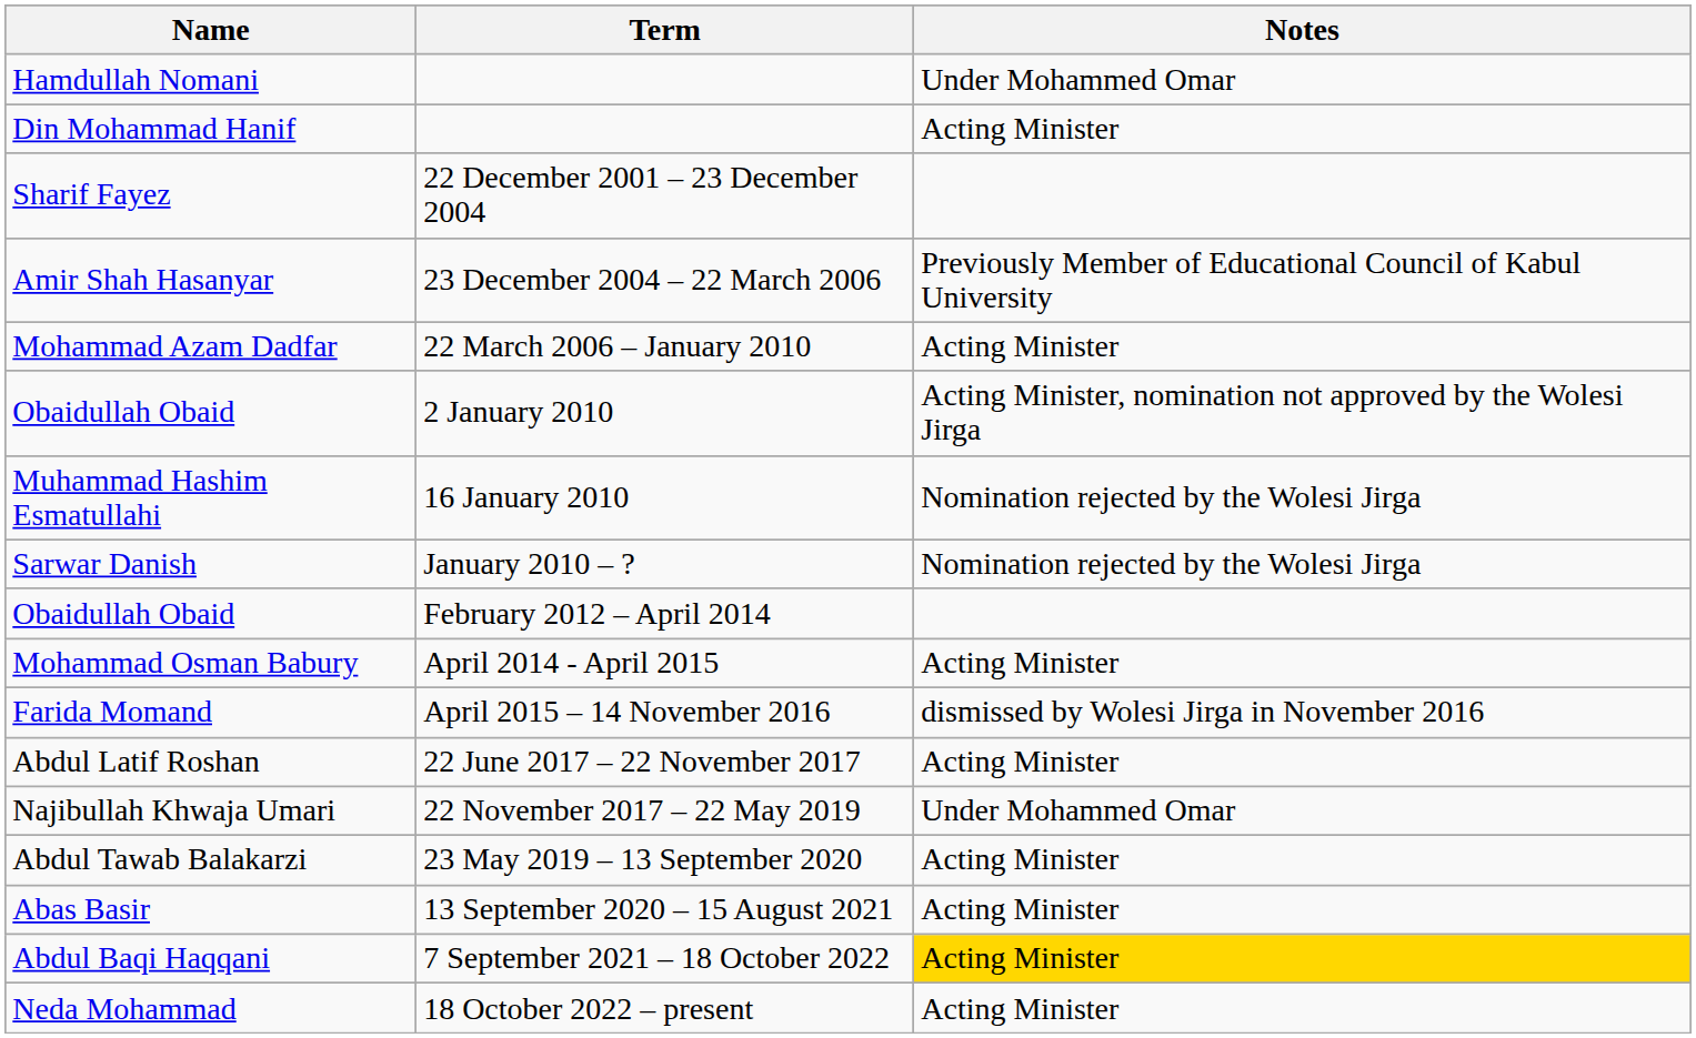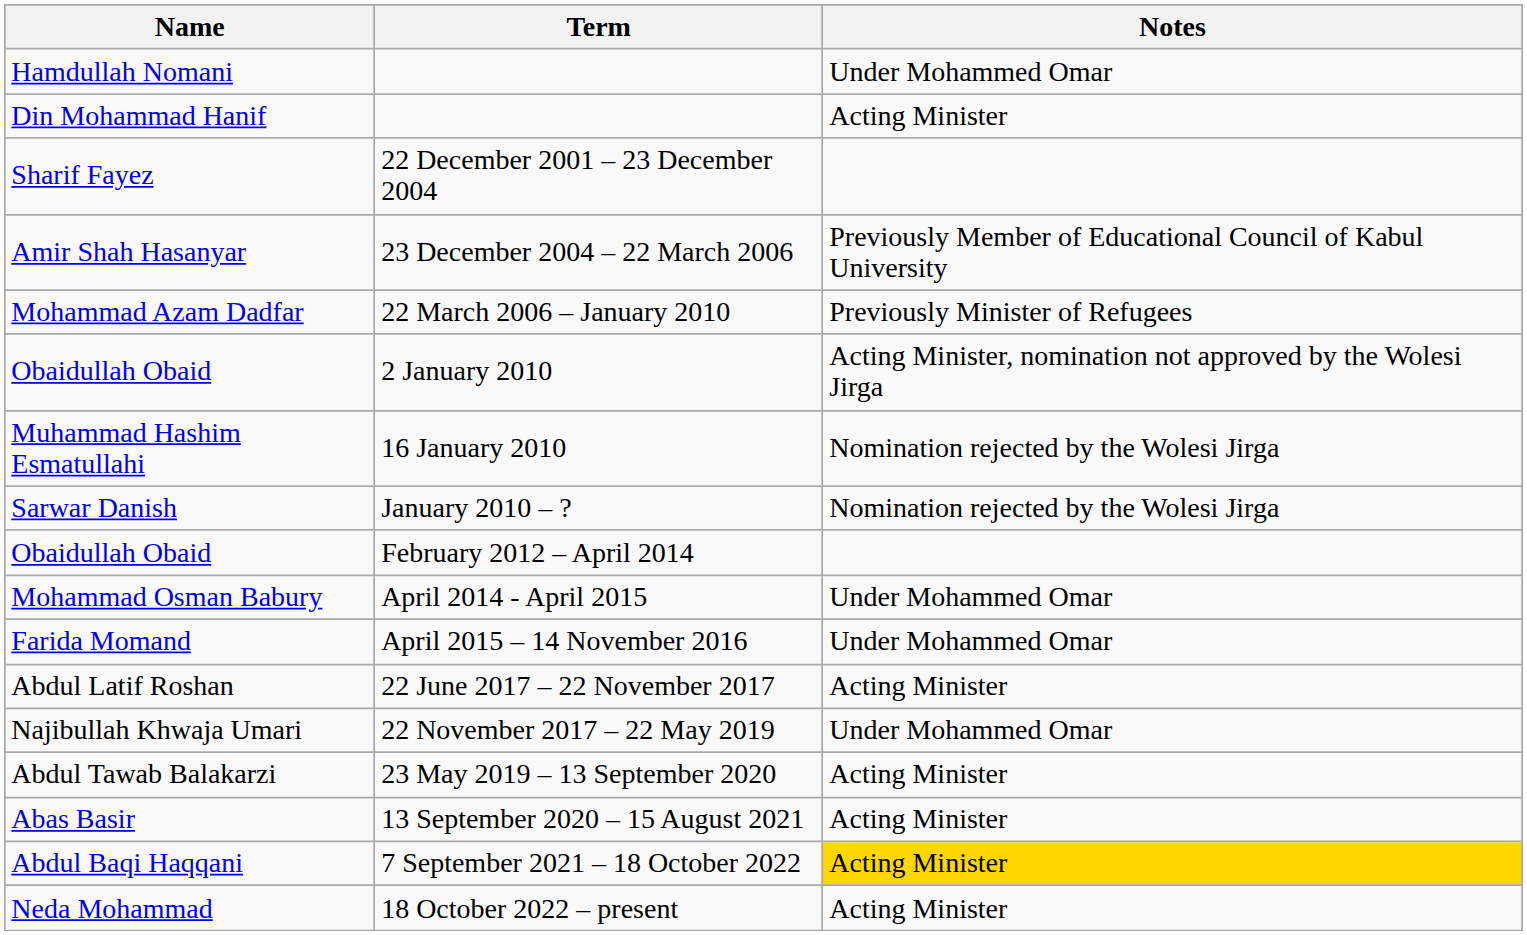Mohammad Azam Dadfar | Notes: Acting Minister -> Previously Minister of Refugees
Mohammad Osman Babury | Notes: Acting Minister -> Under Mohammed Omar
Farida Momand | Notes: dismissed by Wolesi Jirga in November 2016 -> Under Mohammed Omar
